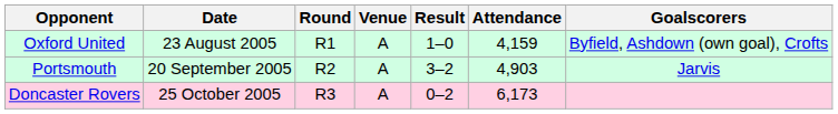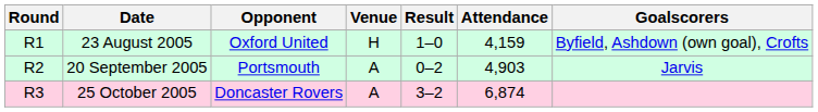columns swapped: Round <-> Opponent
23 August 2005 | Venue: A -> H
20 September 2005 | Result: 3–2 -> 0–2
25 October 2005 | Result: 0–2 -> 3–2
25 October 2005 | Attendance: 6,173 -> 6,874
